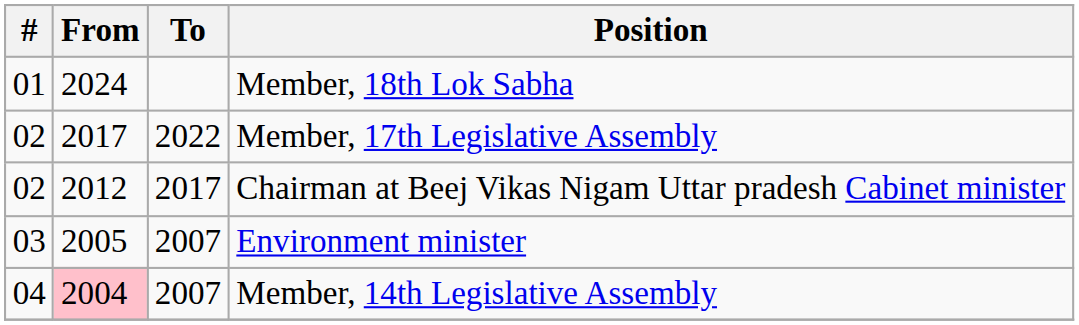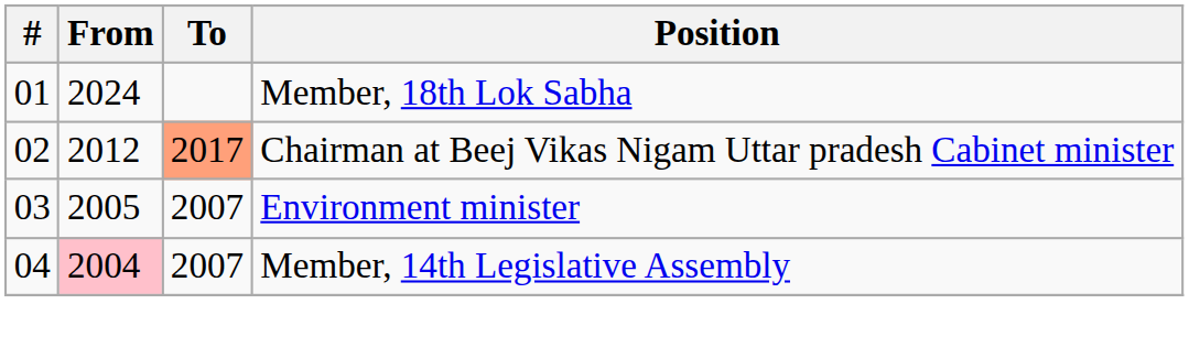- row: 02 | 2017 | 2022 | Member, 17th Legislative Assembly
Chairman at Beej Vikas Nigam Uttar pradesh Cabinet minister | To: no background -> lightsalmon background
